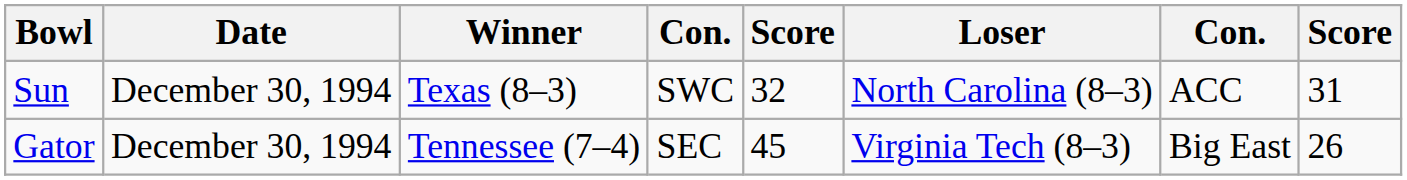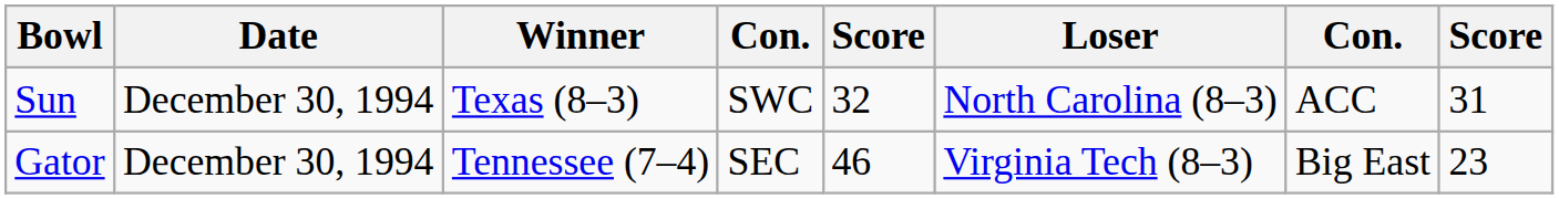Gator | column 5: 45 -> 46
Gator | column 8: 26 -> 23
